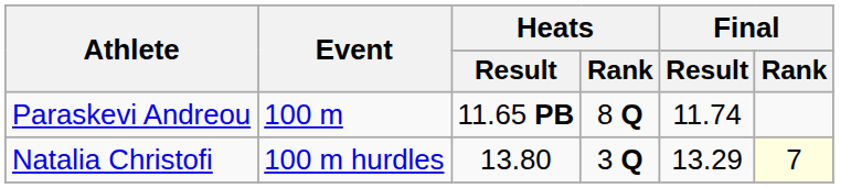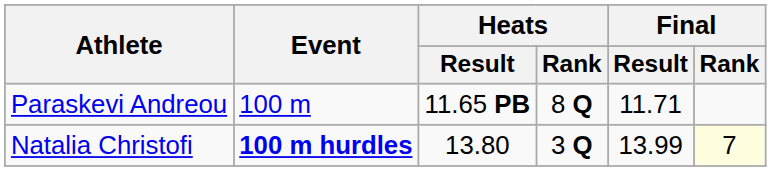Paraskevi Andreou | Final / Result: 11.74 -> 11.71
Natalia Christofi | Event: normal -> bold
Natalia Christofi | Final / Result: 13.29 -> 13.99
